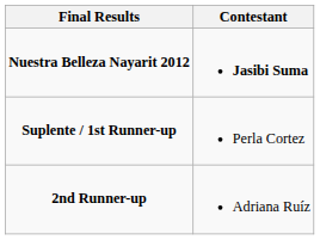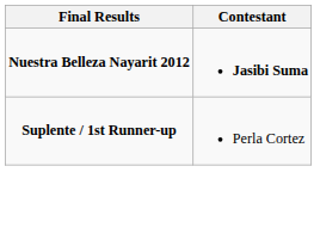- row: 2nd Runner-up | Adriana Ruíz
